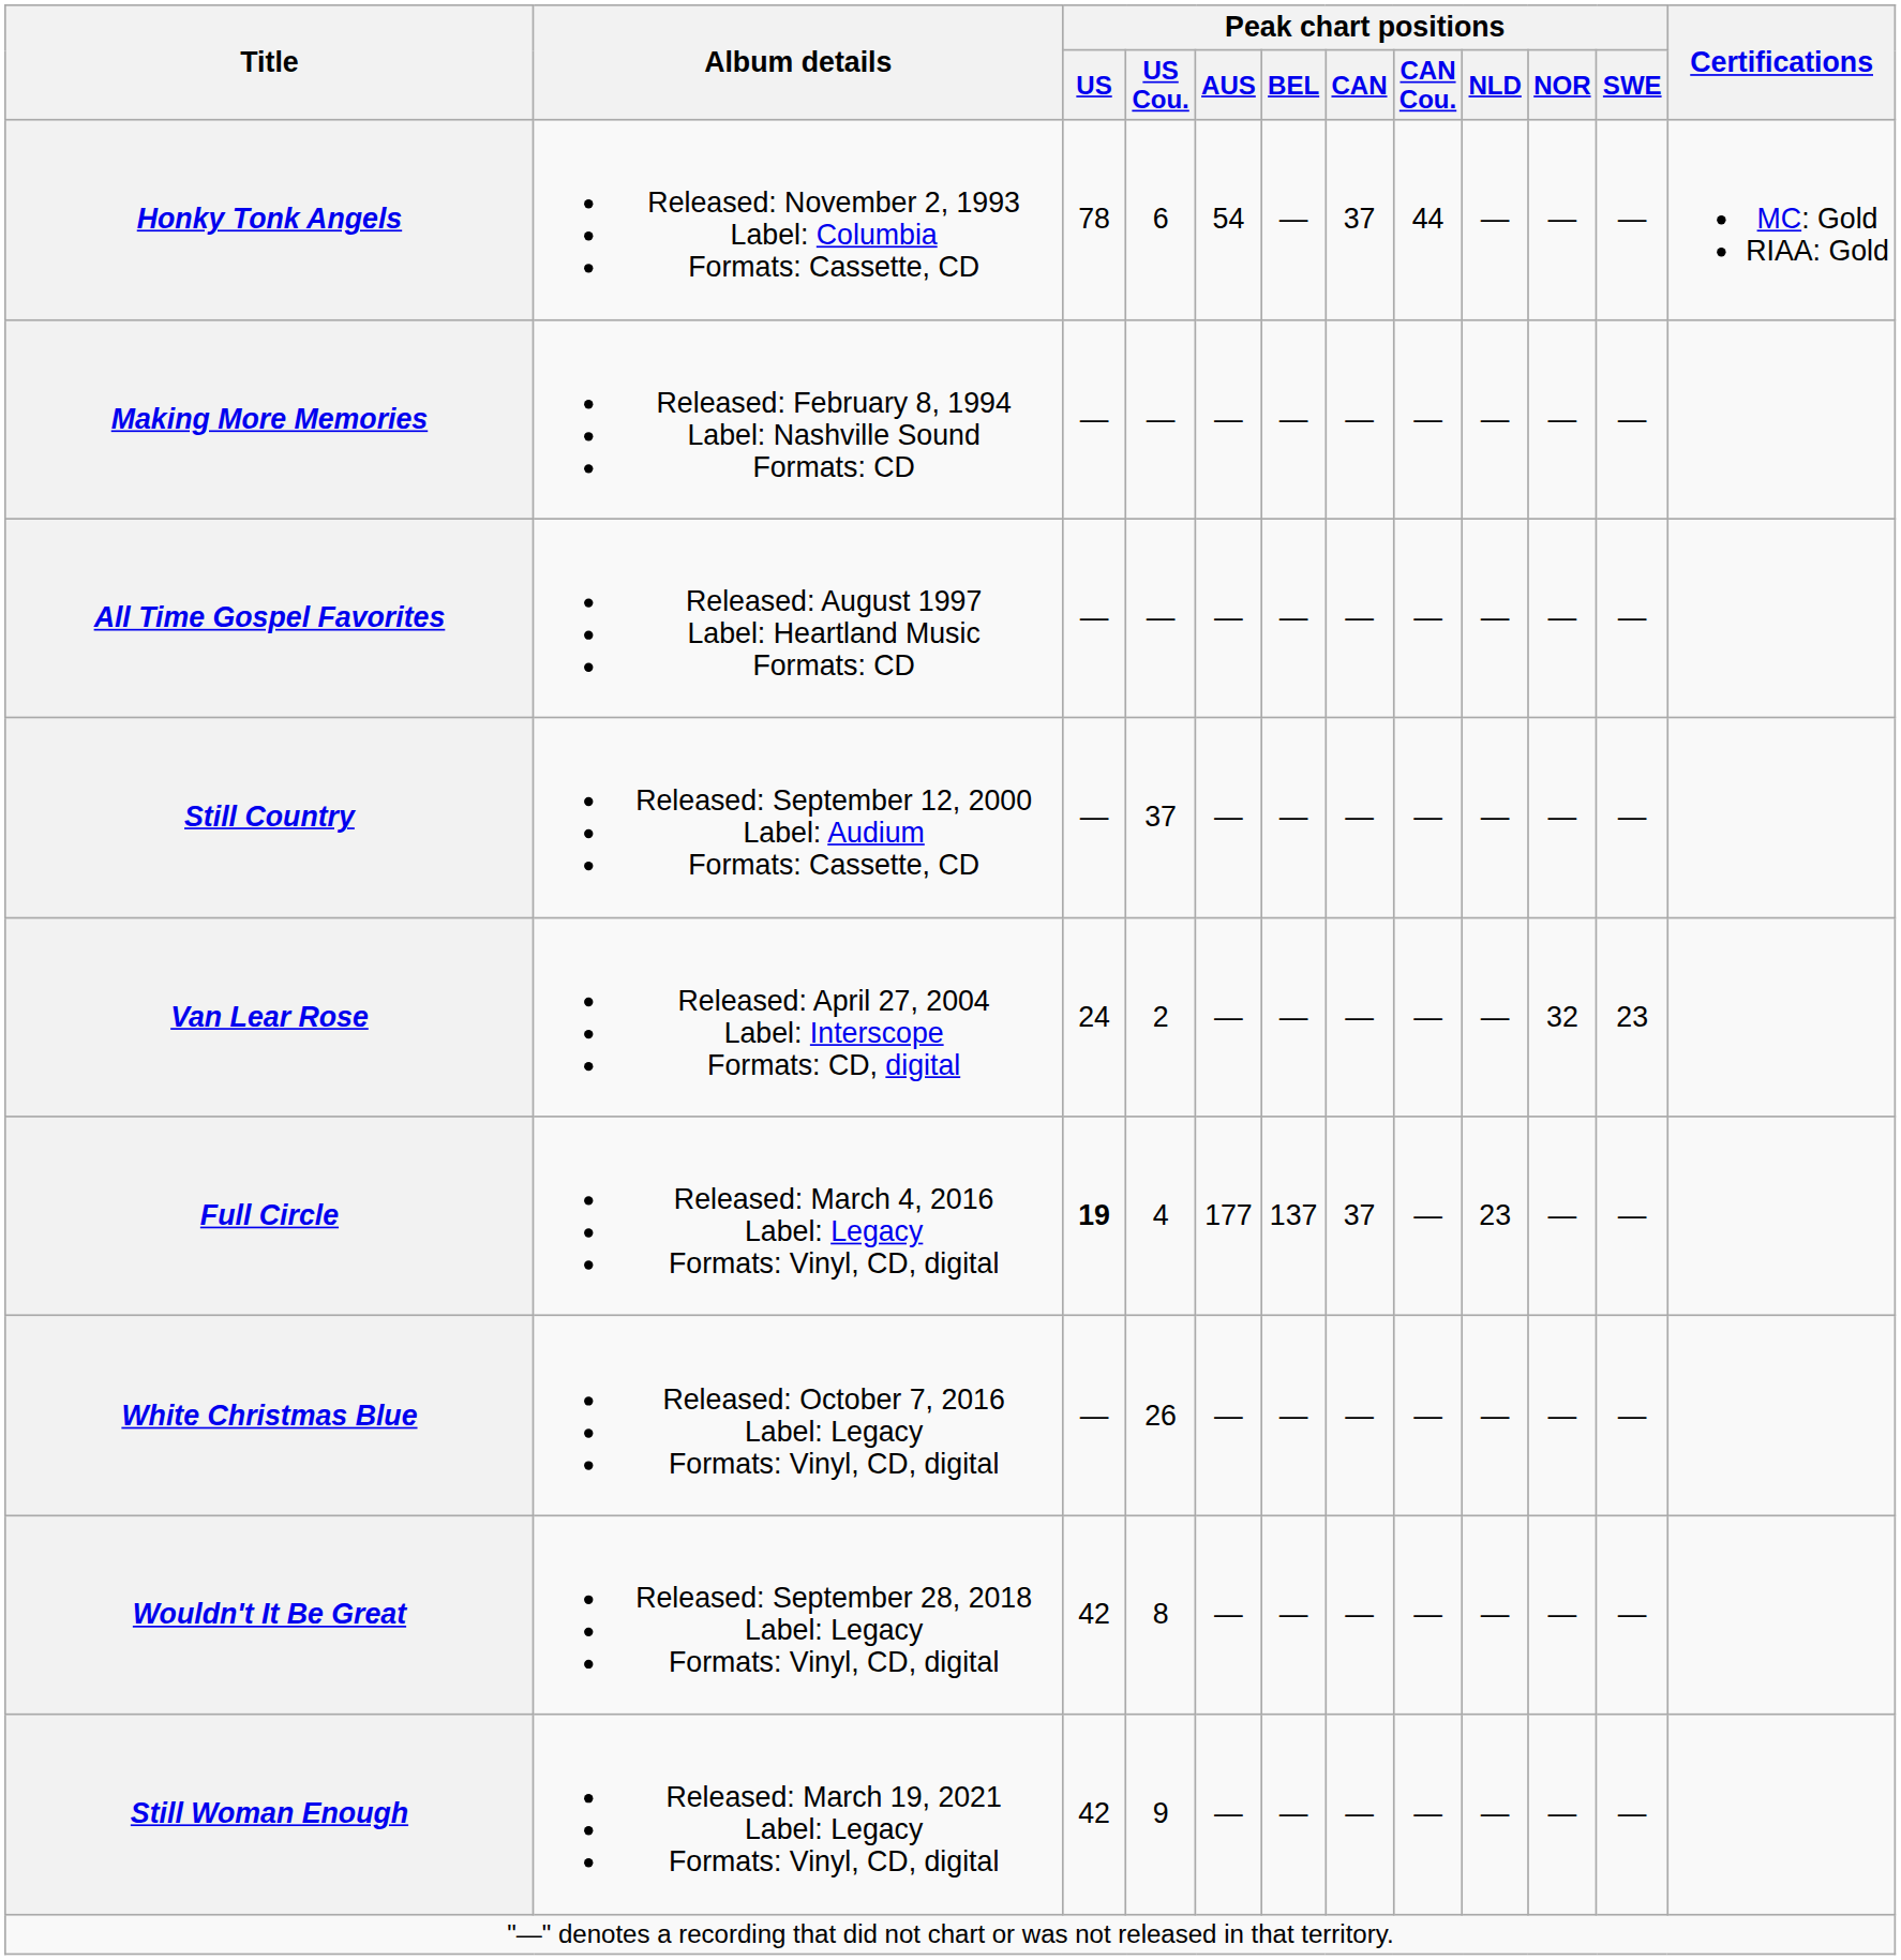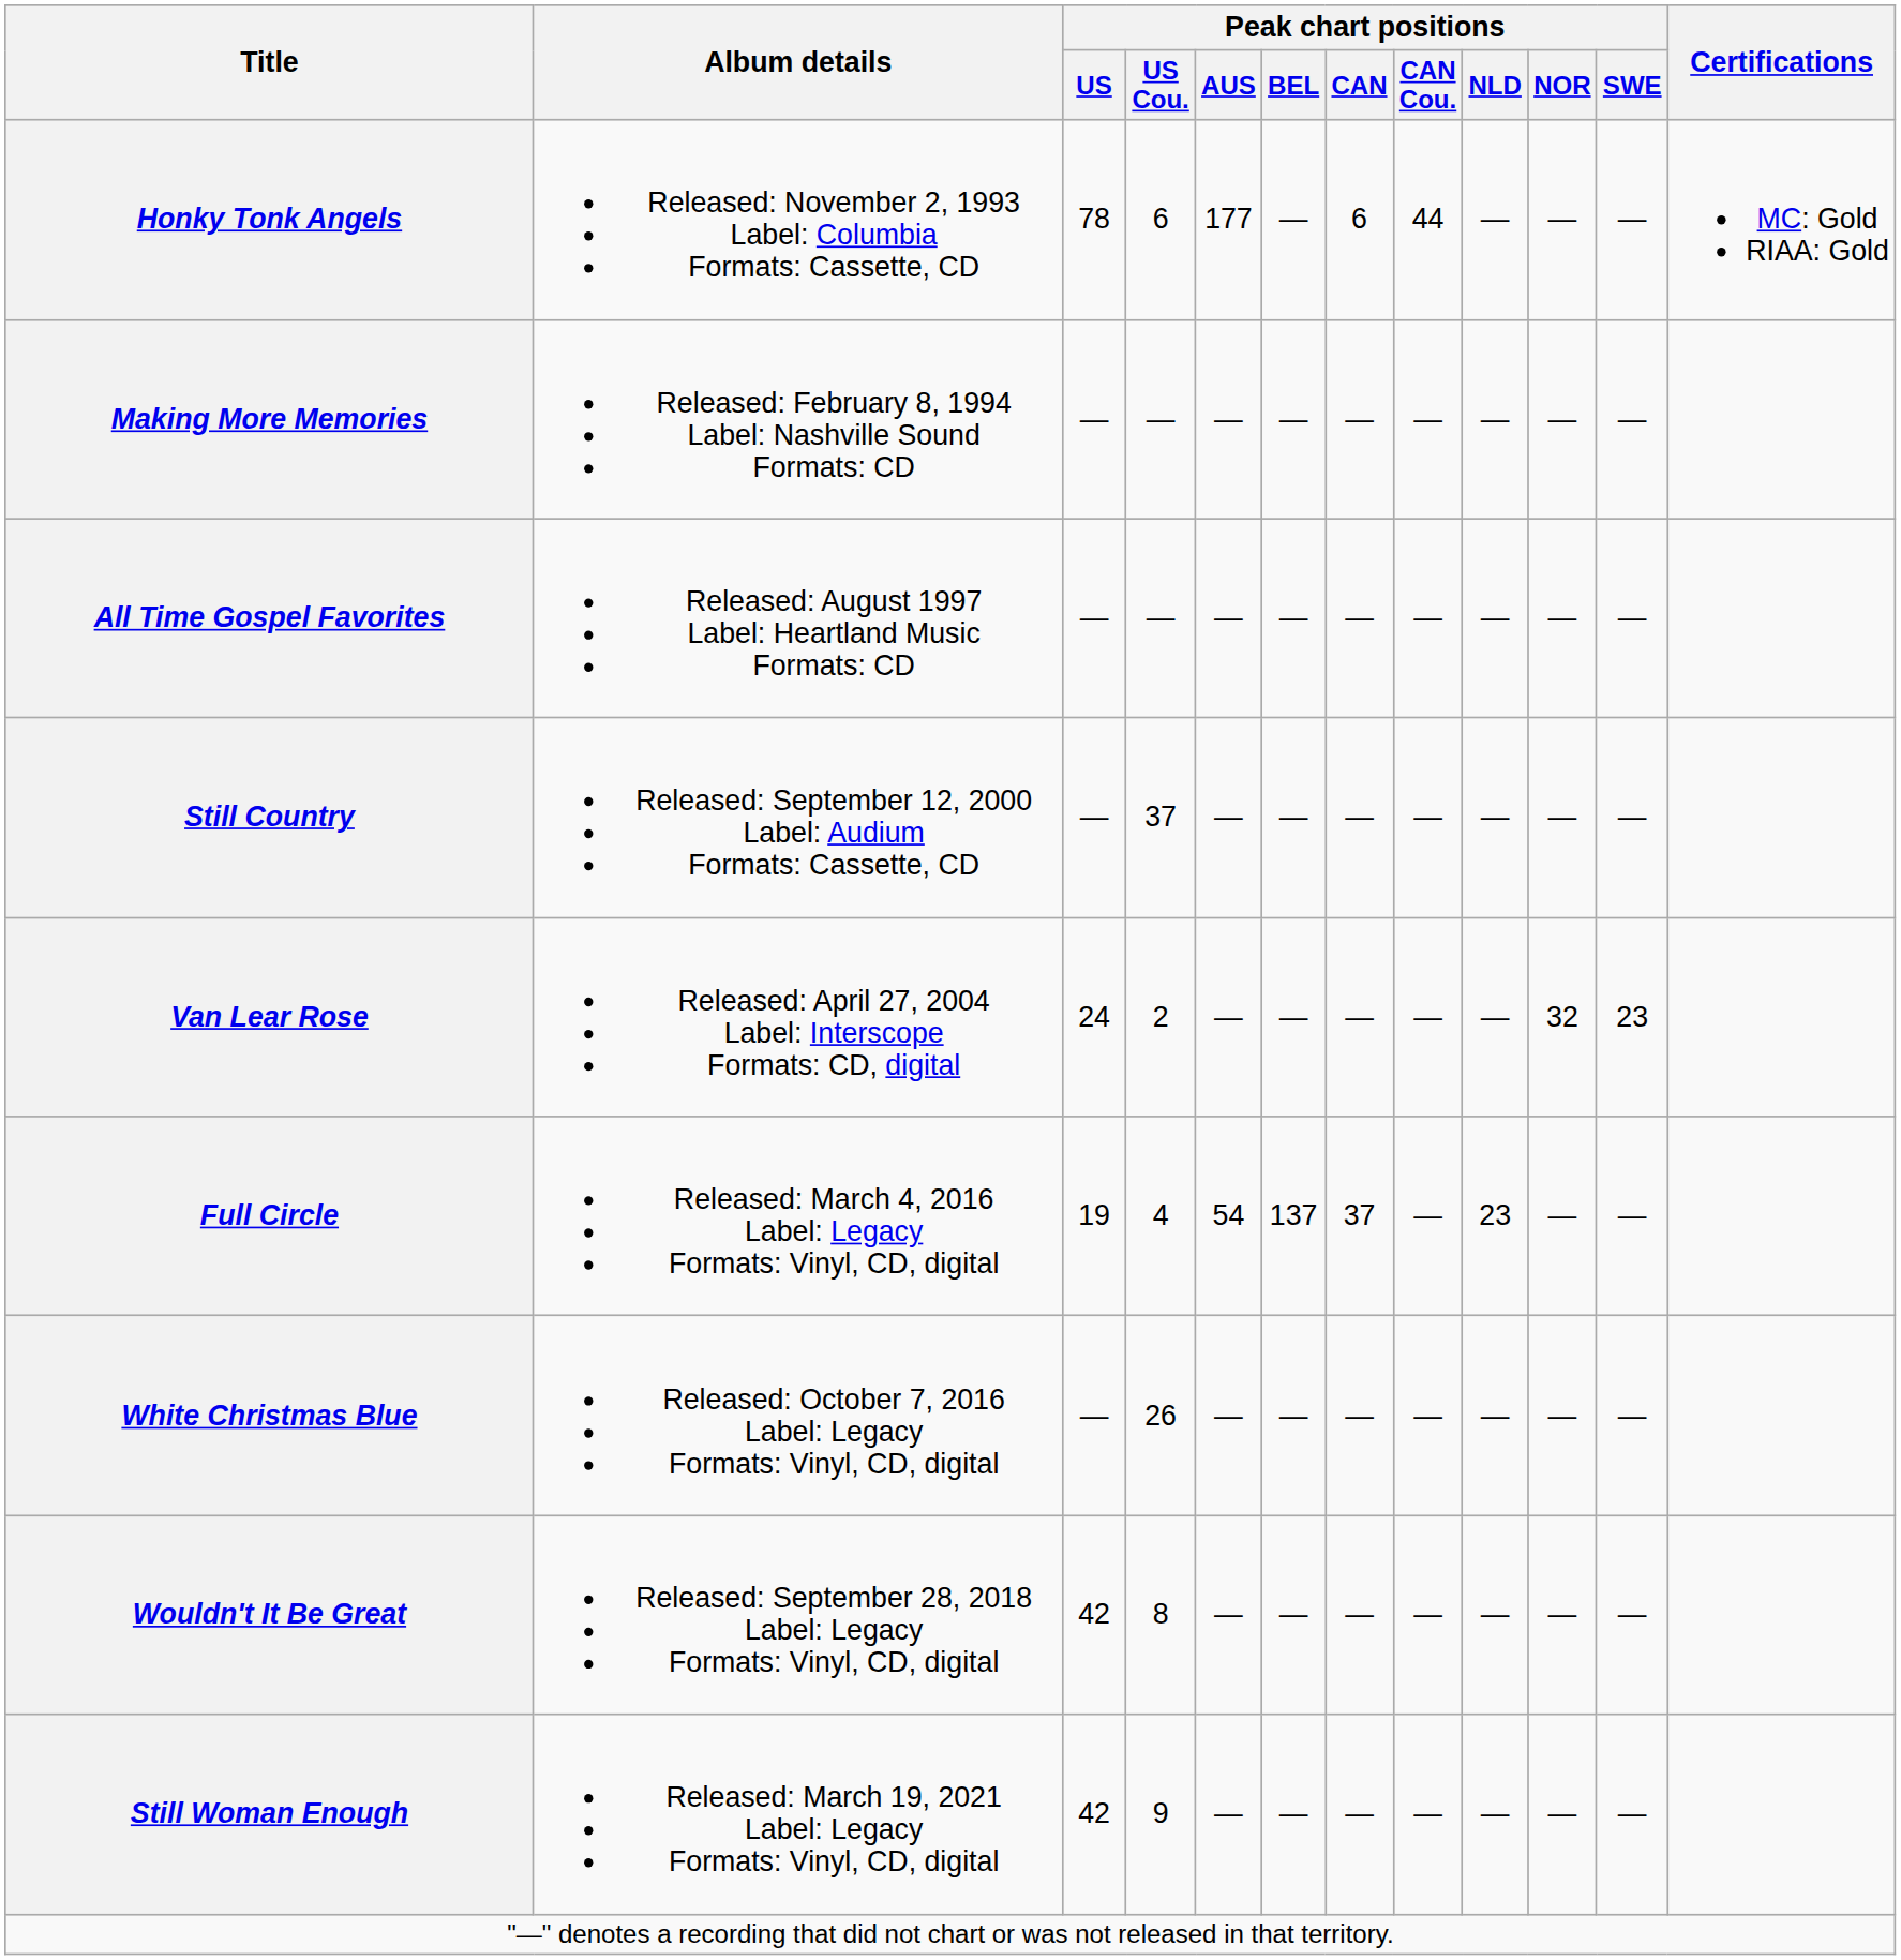Honky Tonk Angels | Peak chart positions / AUS: 54 -> 177
Honky Tonk Angels | Peak chart positions / CAN: 37 -> 6
Full Circle | Peak chart positions / US: bold -> normal
Full Circle | Peak chart positions / AUS: 177 -> 54
